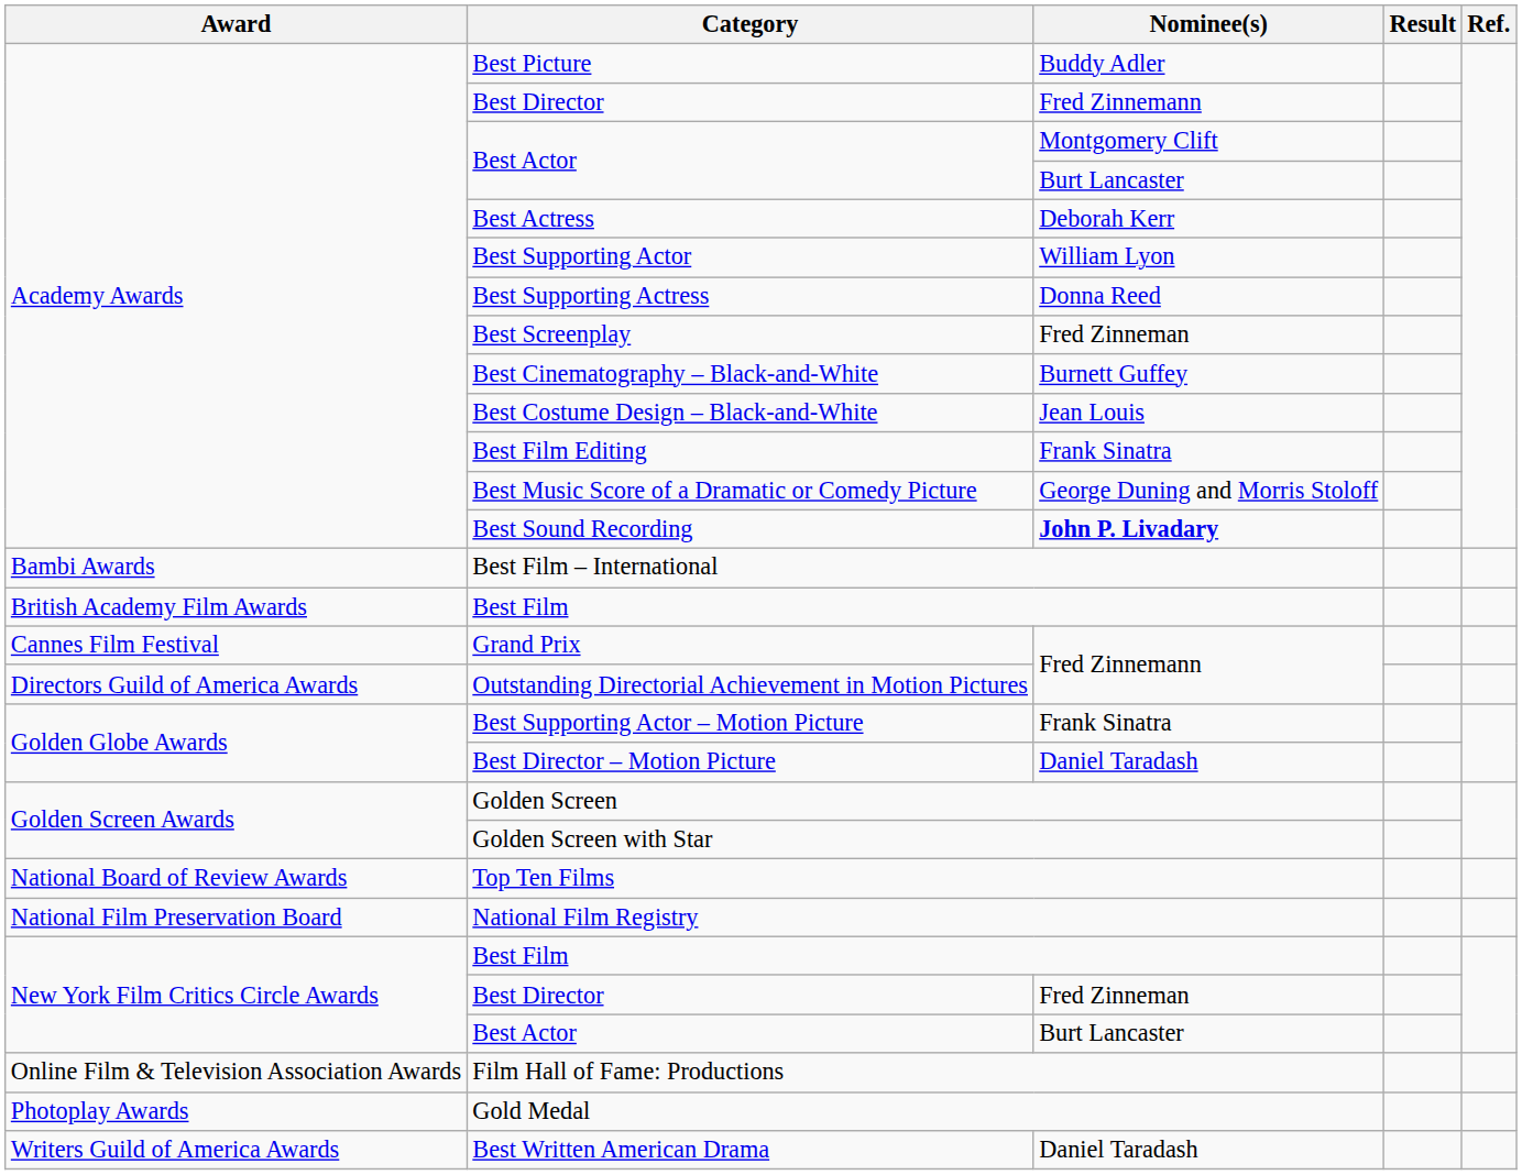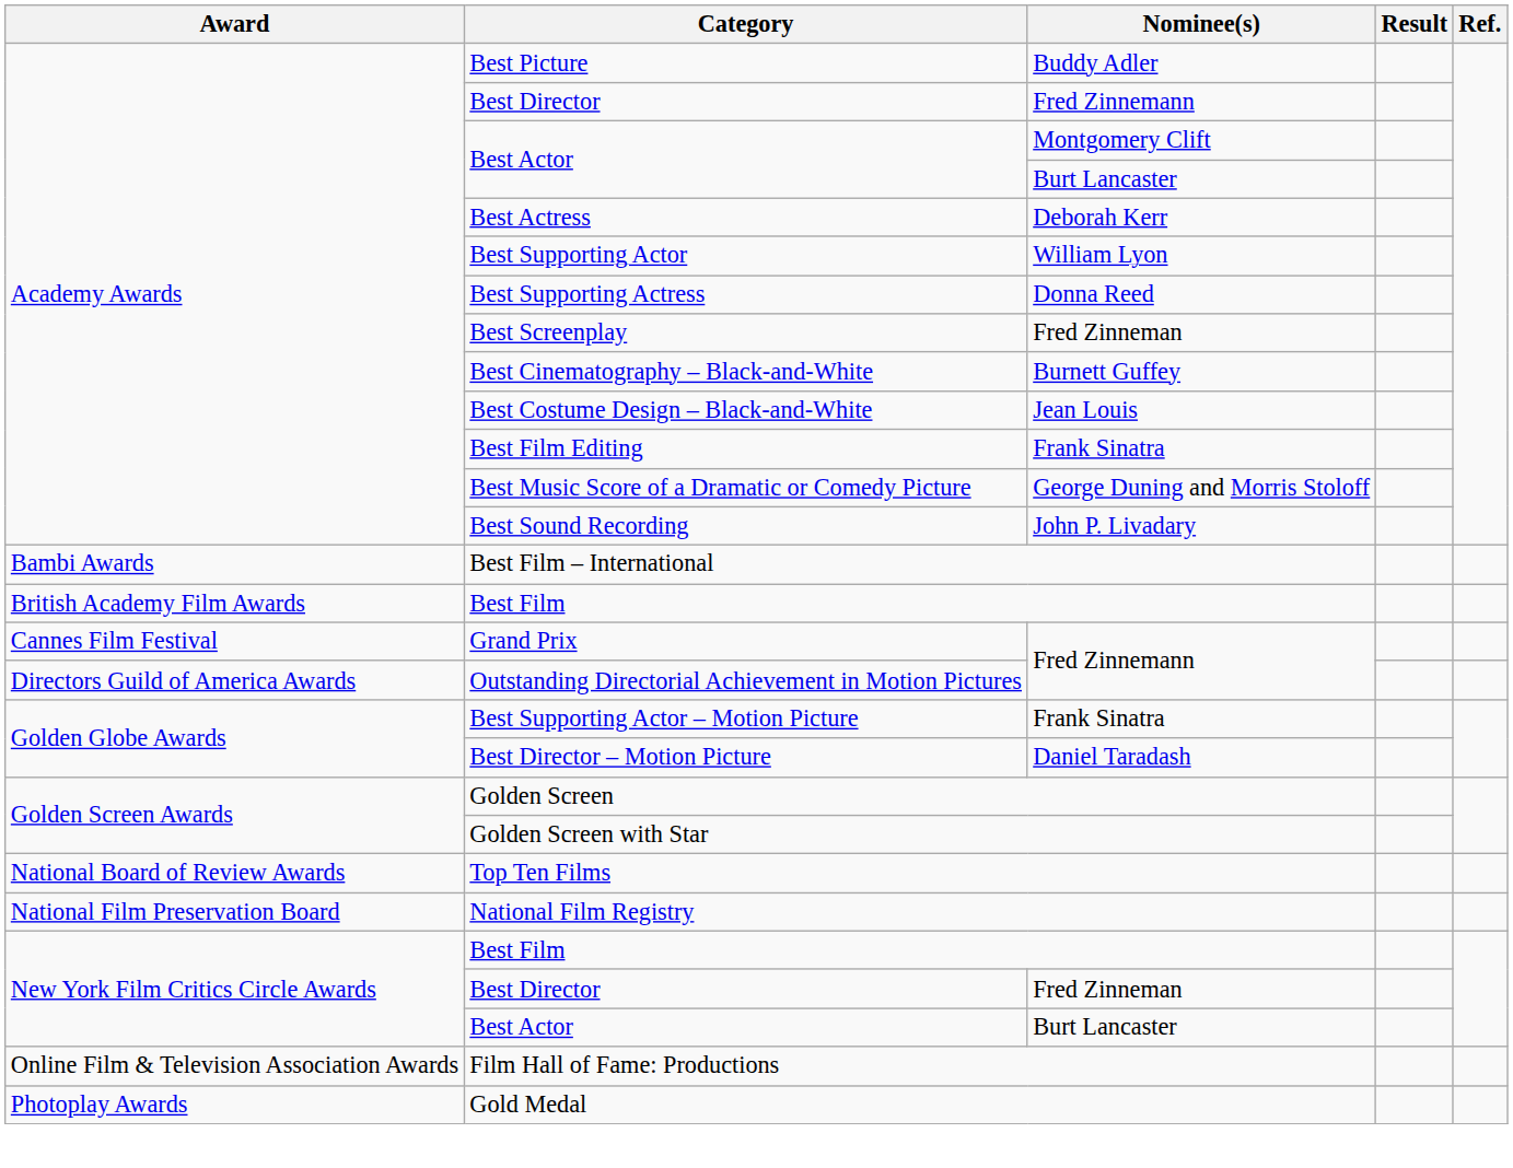Best Sound Recording | Nominee(s): bold -> normal
- row: Writers Guild of America Awards | Best Written American Drama | Daniel Taradash
